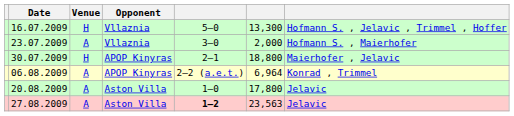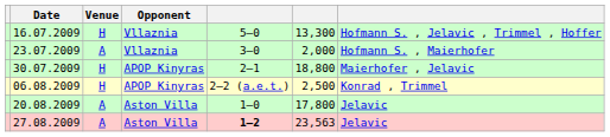06.08.2009 | Venue: A -> H
06.08.2009 | column 6: 6,964 -> 2,500
